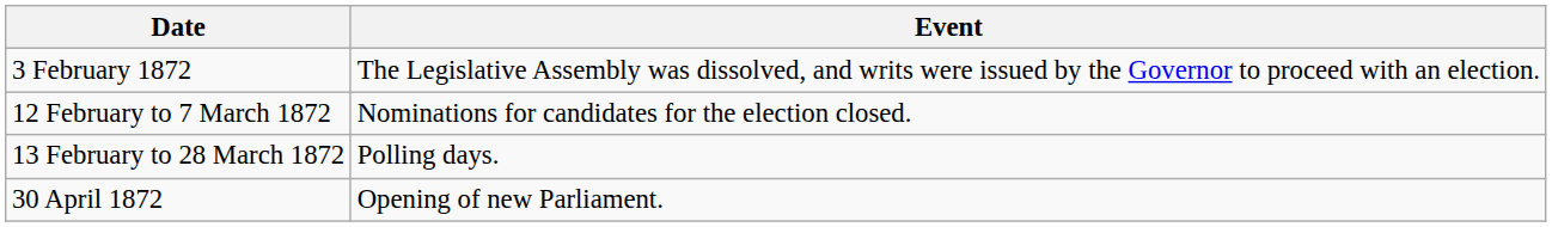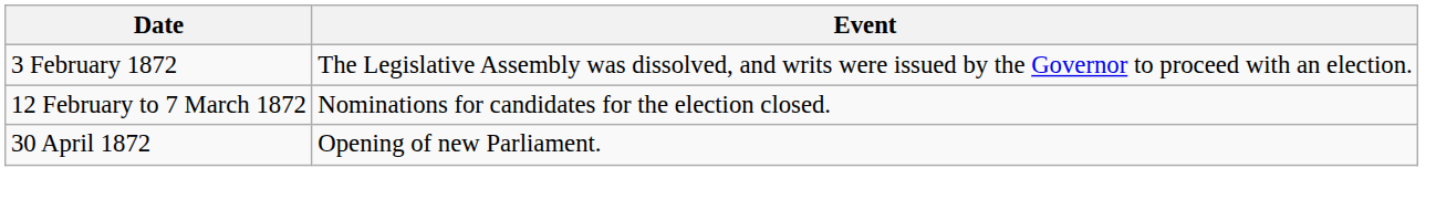- row: 13 February to 28 March 1872 | Polling days.
